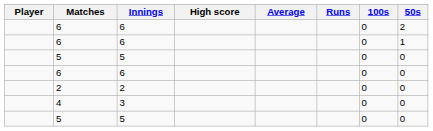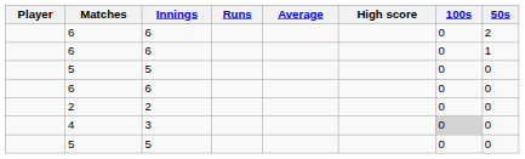columns swapped: Runs <-> High score
4 | 100s: no background -> lightgrey background
